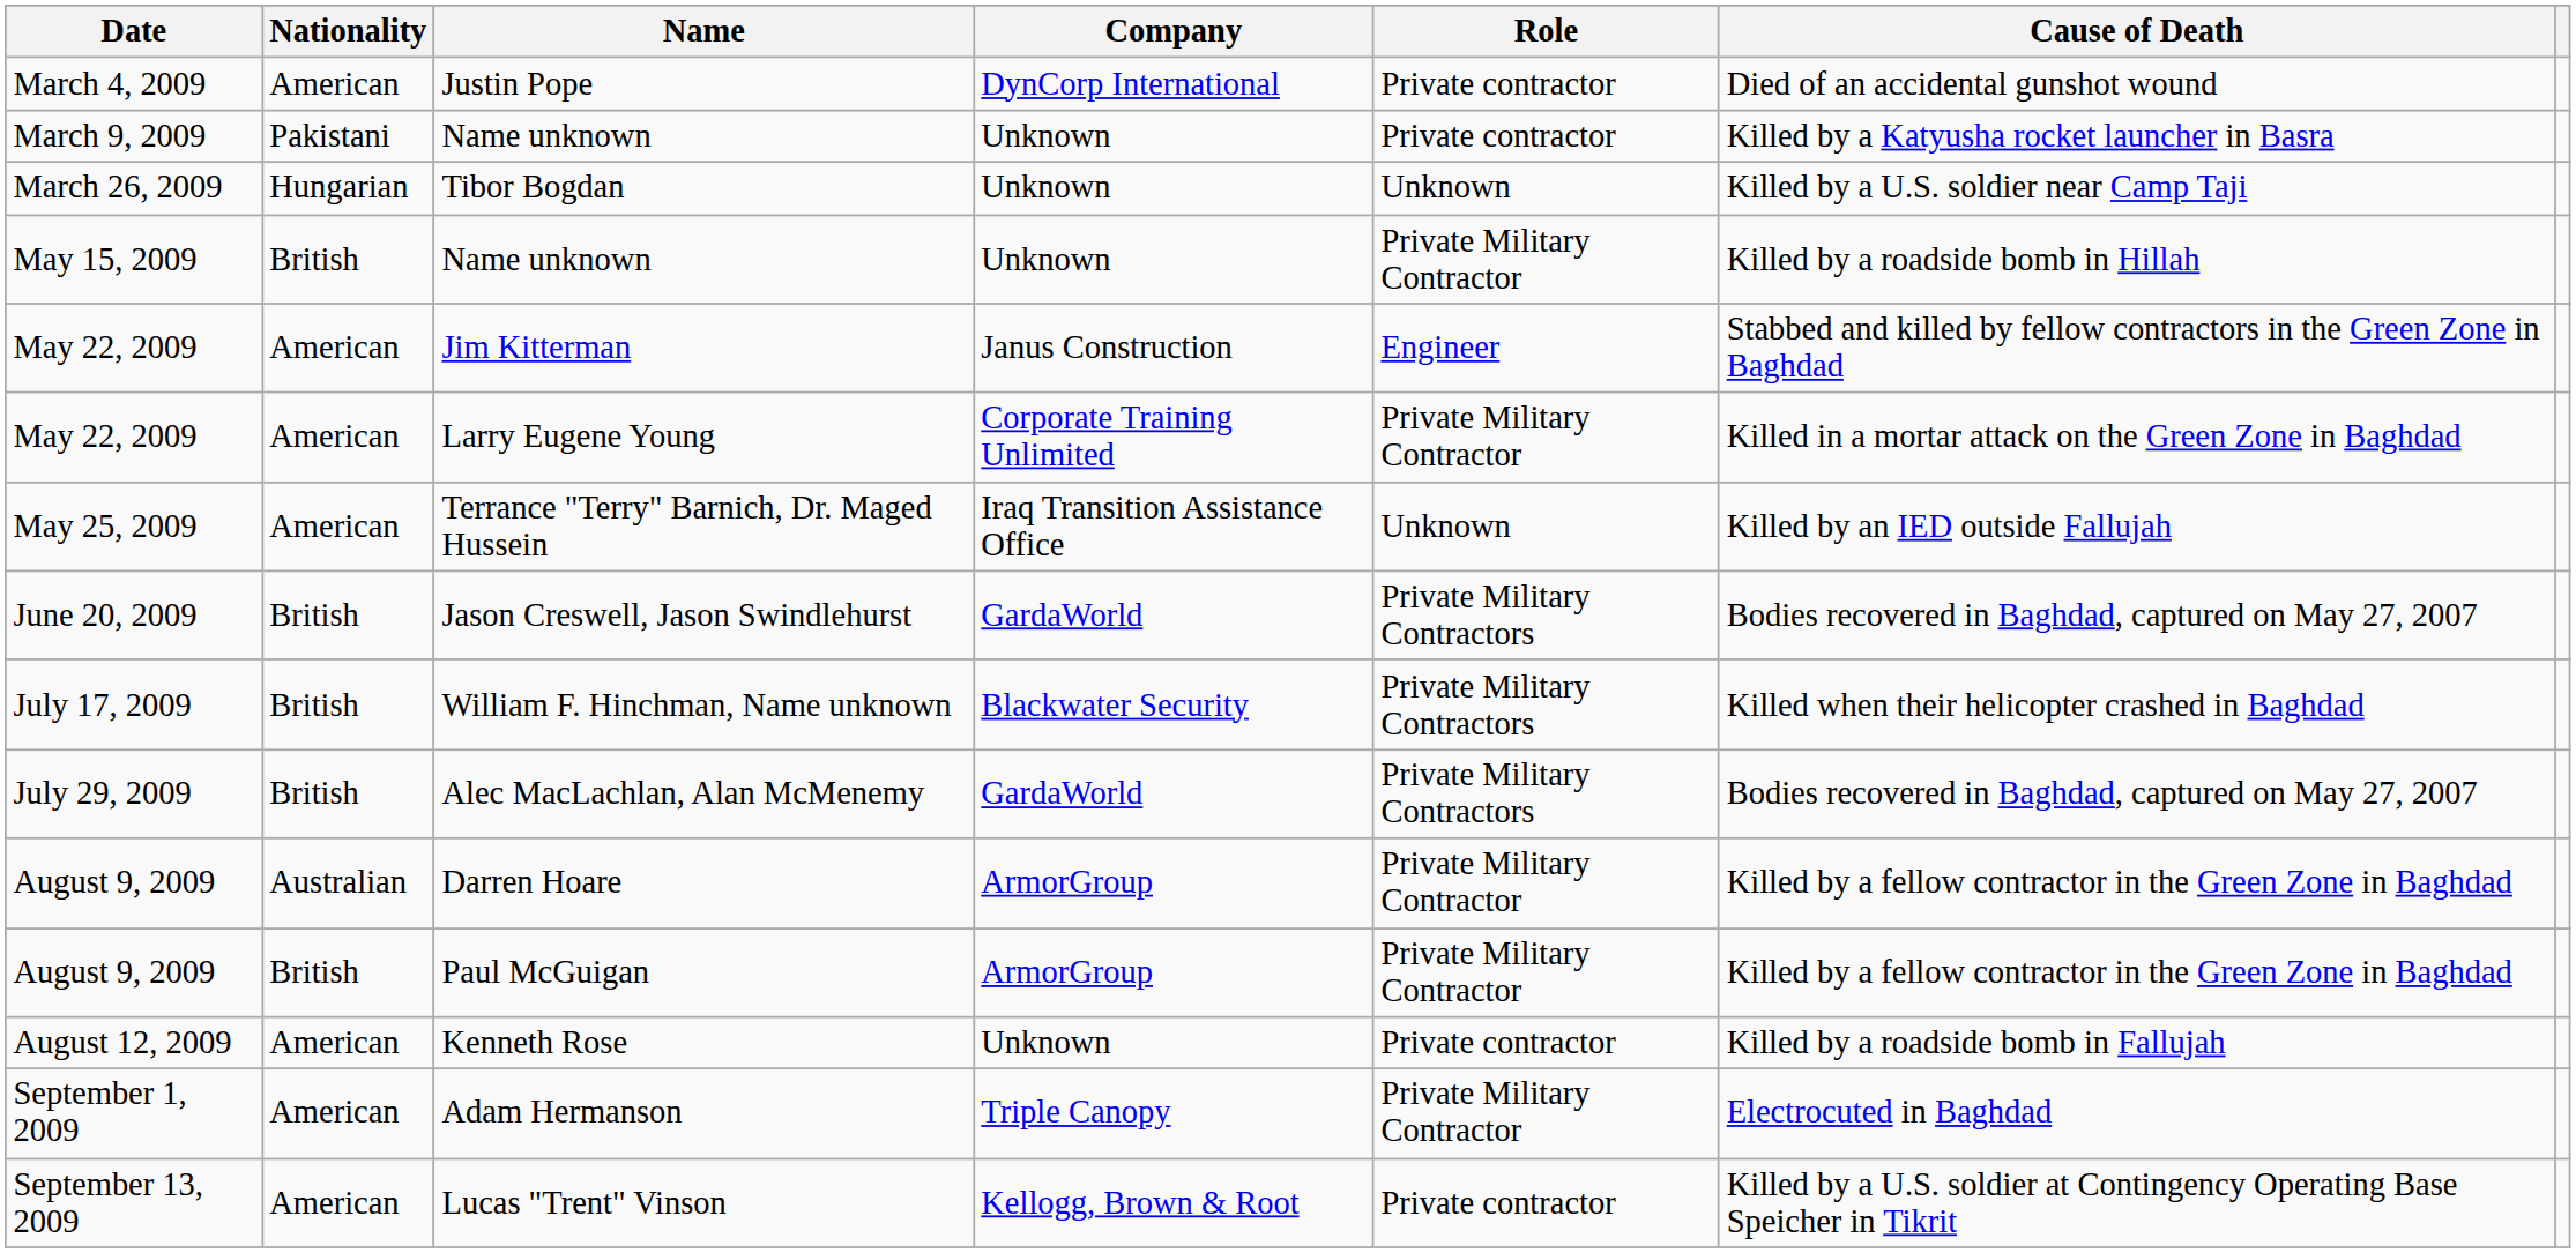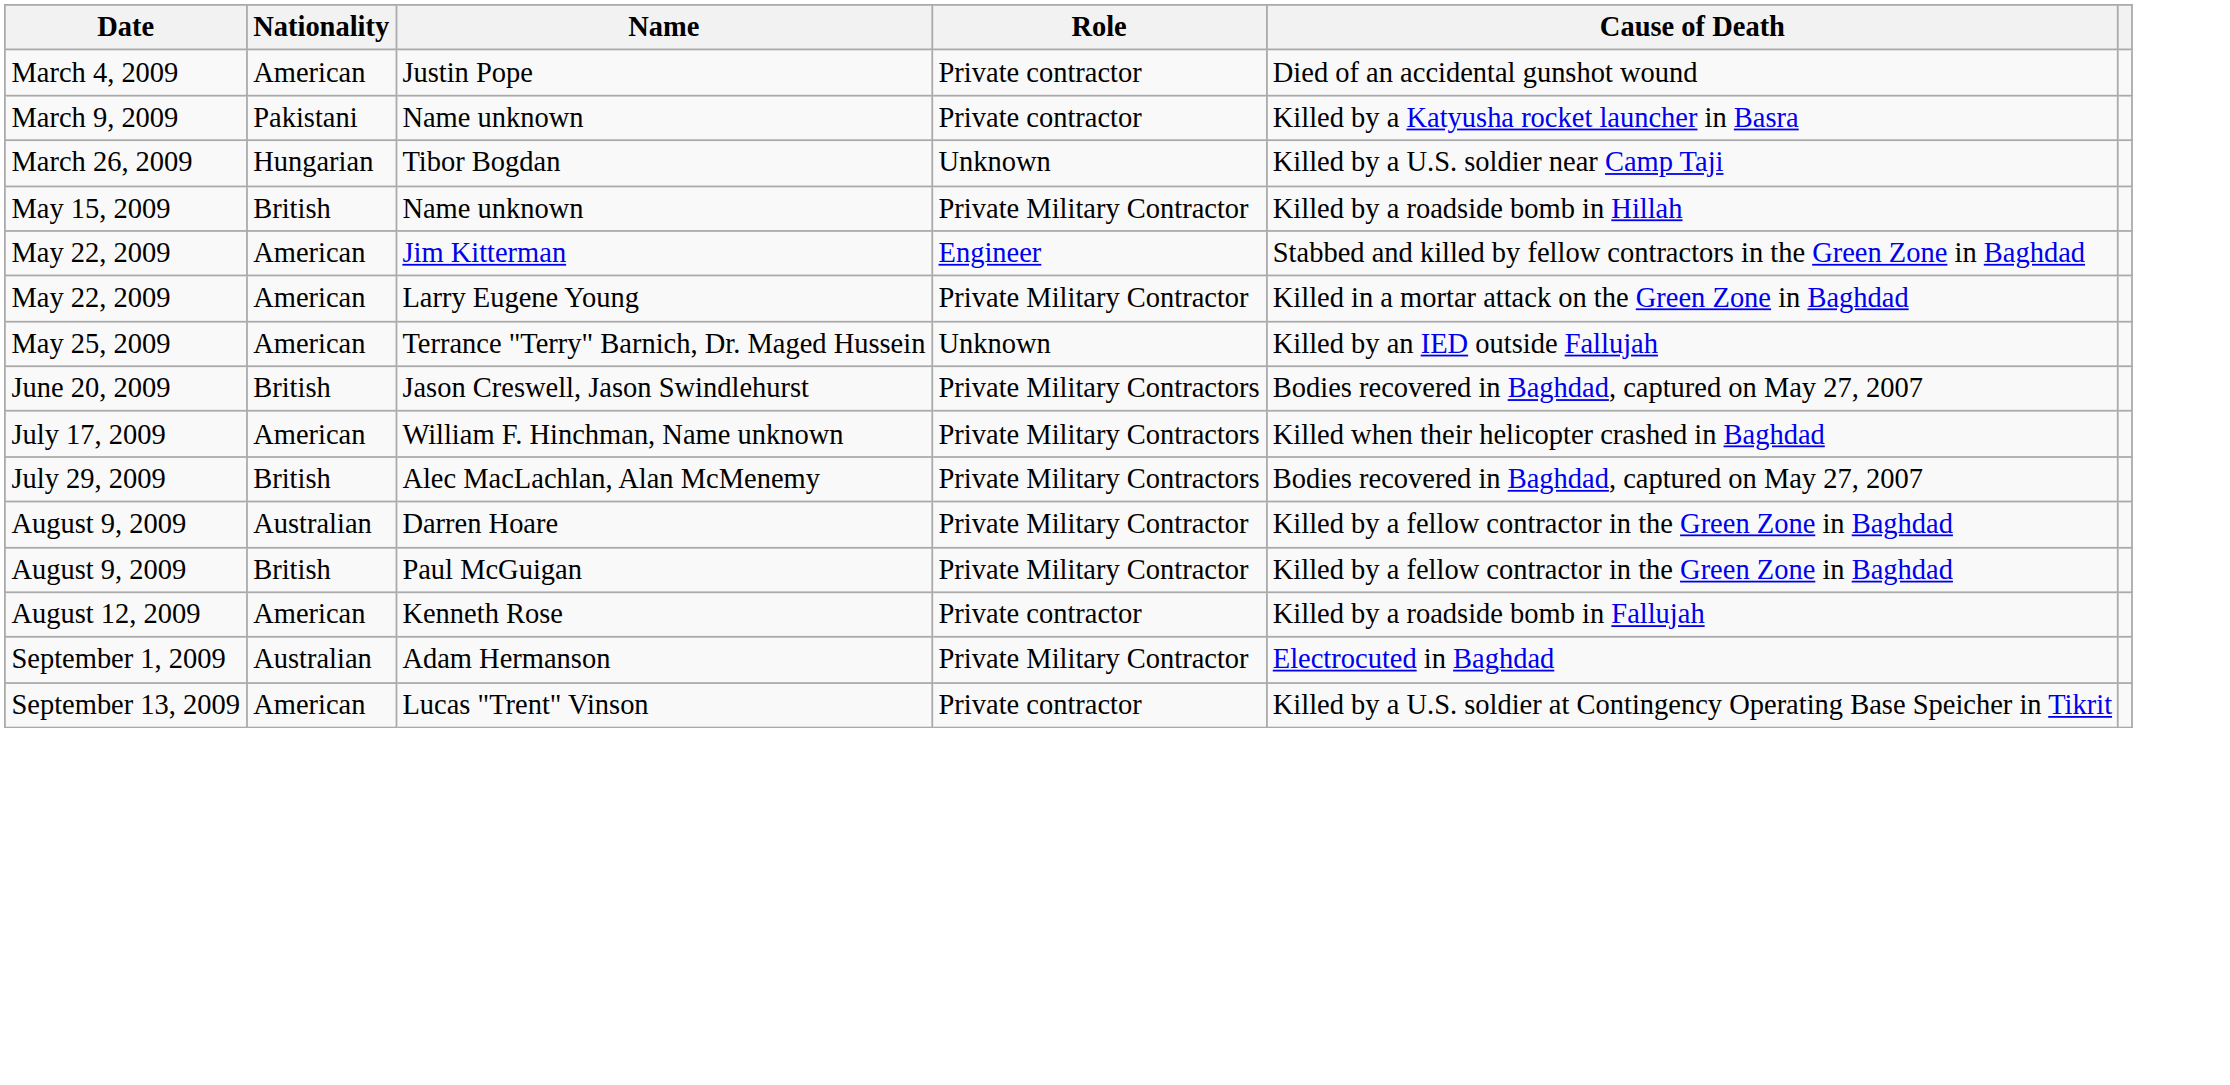- column: Company | DynCorp International | Unknown | Unknown | Unknown | Janus Construction | Corporate Training Unlimited | Iraq Transition Assistance Office | GardaWorld | Blackwater Security | GardaWorld | ArmorGroup | ArmorGroup | Unknown | Triple Canopy | Kellogg, Brown & Root
William F. Hinchman, Name unknown | Nationality: British -> American
Adam Hermanson | Nationality: American -> Australian
